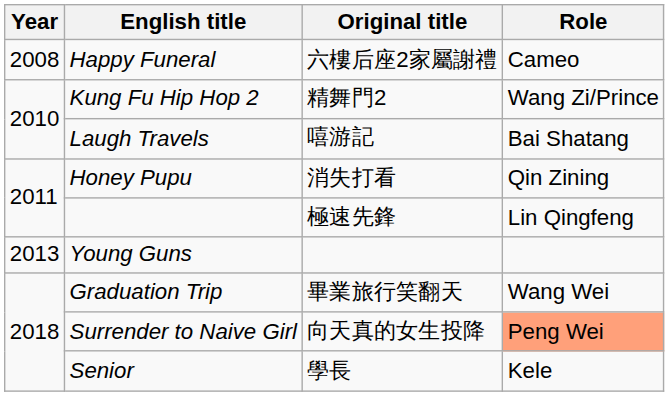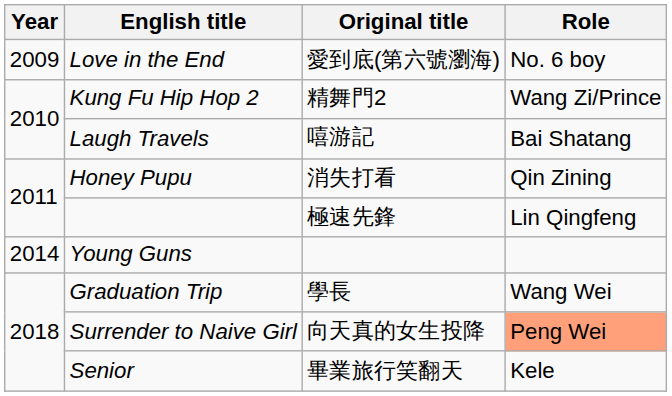- row: 2008 | Happy Funeral | 六樓后座2家屬謝禮 | Cameo
+ row: 2009 | Love in the End | 愛到底(第六號瀏海) | No. 6 boy
Young Guns | Year: 2013 -> 2014
Graduation Trip | Original title: 畢業旅行笑翻天 -> 學長
Senior | Original title: 學長 -> 畢業旅行笑翻天
